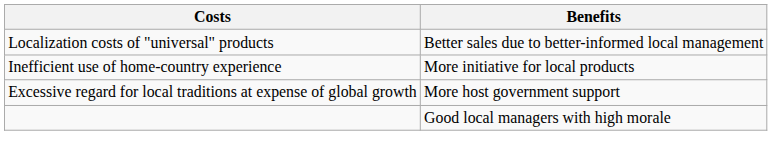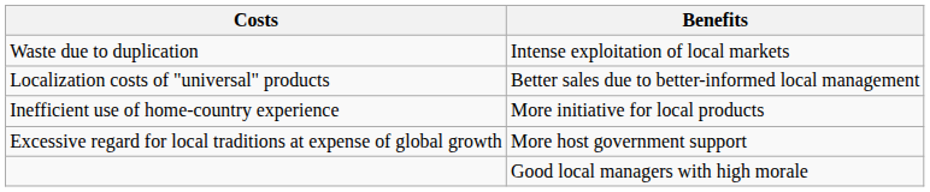+ row: Waste due to duplication | Intense exploitation of local markets
